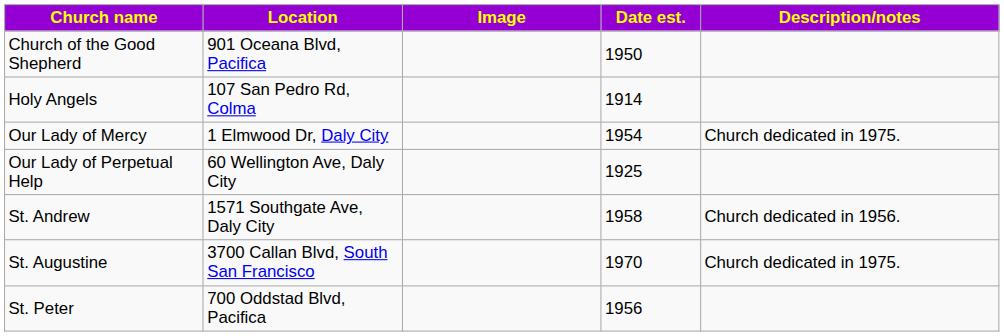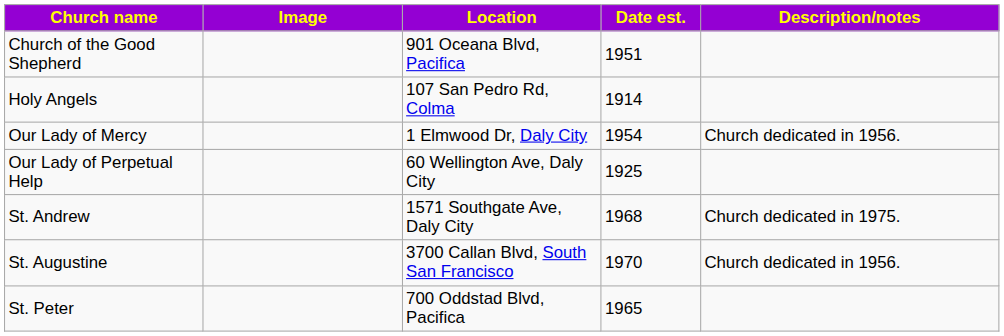columns swapped: Image <-> Location
Church of the Good Shepherd | Date est.: 1950 -> 1951
Our Lady of Mercy | Description/notes: Church dedicated in 1975. -> Church dedicated in 1956.
St. Andrew | Date est.: 1958 -> 1968
St. Andrew | Description/notes: Church dedicated in 1956. -> Church dedicated in 1975.
St. Augustine | Description/notes: Church dedicated in 1975. -> Church dedicated in 1956.
St. Peter | Date est.: 1956 -> 1965
